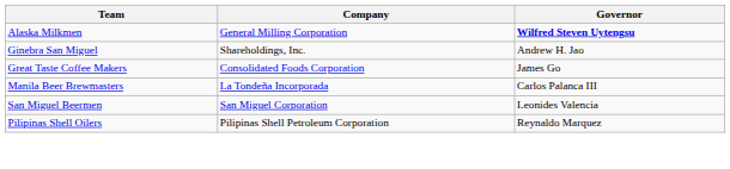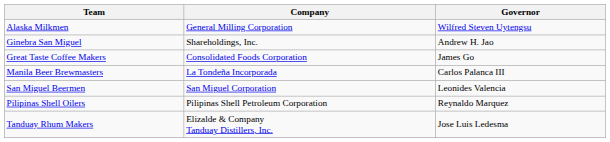Alaska Milkmen | Governor: bold -> normal
+ row: Tanduay Rhum Makers | Elizalde & Company Tanduay Distillers, Inc. | Jose Luis Ledesma
